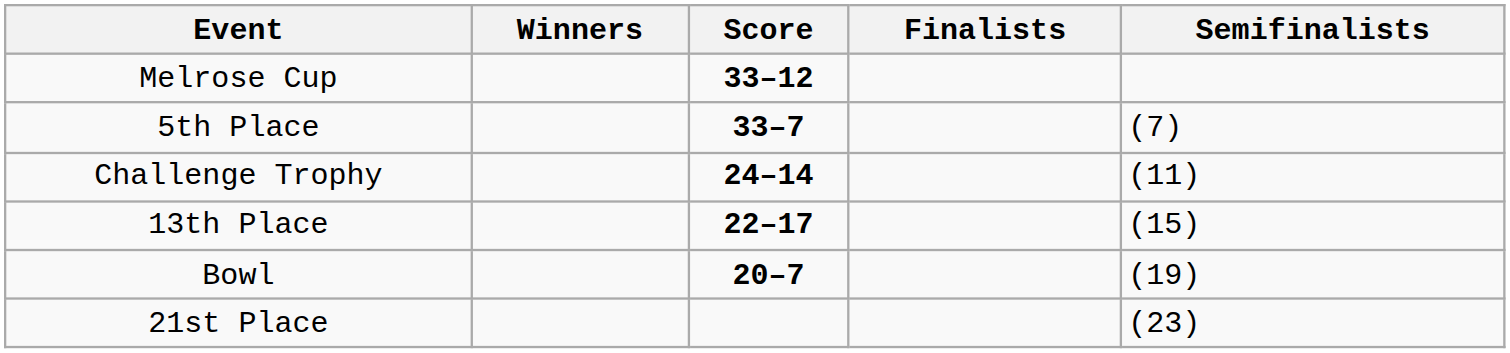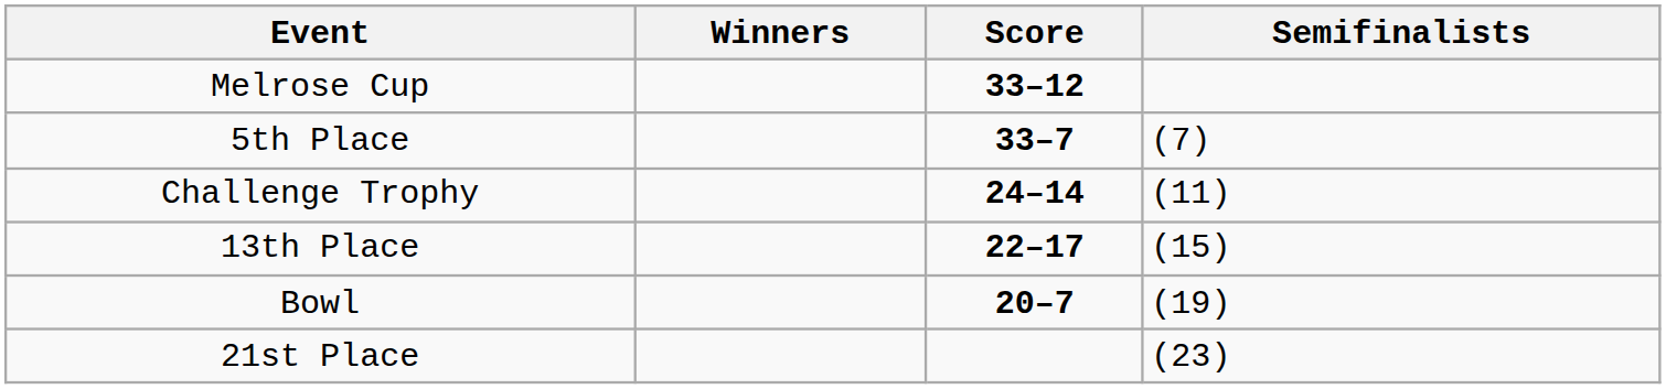- column: Finalists
